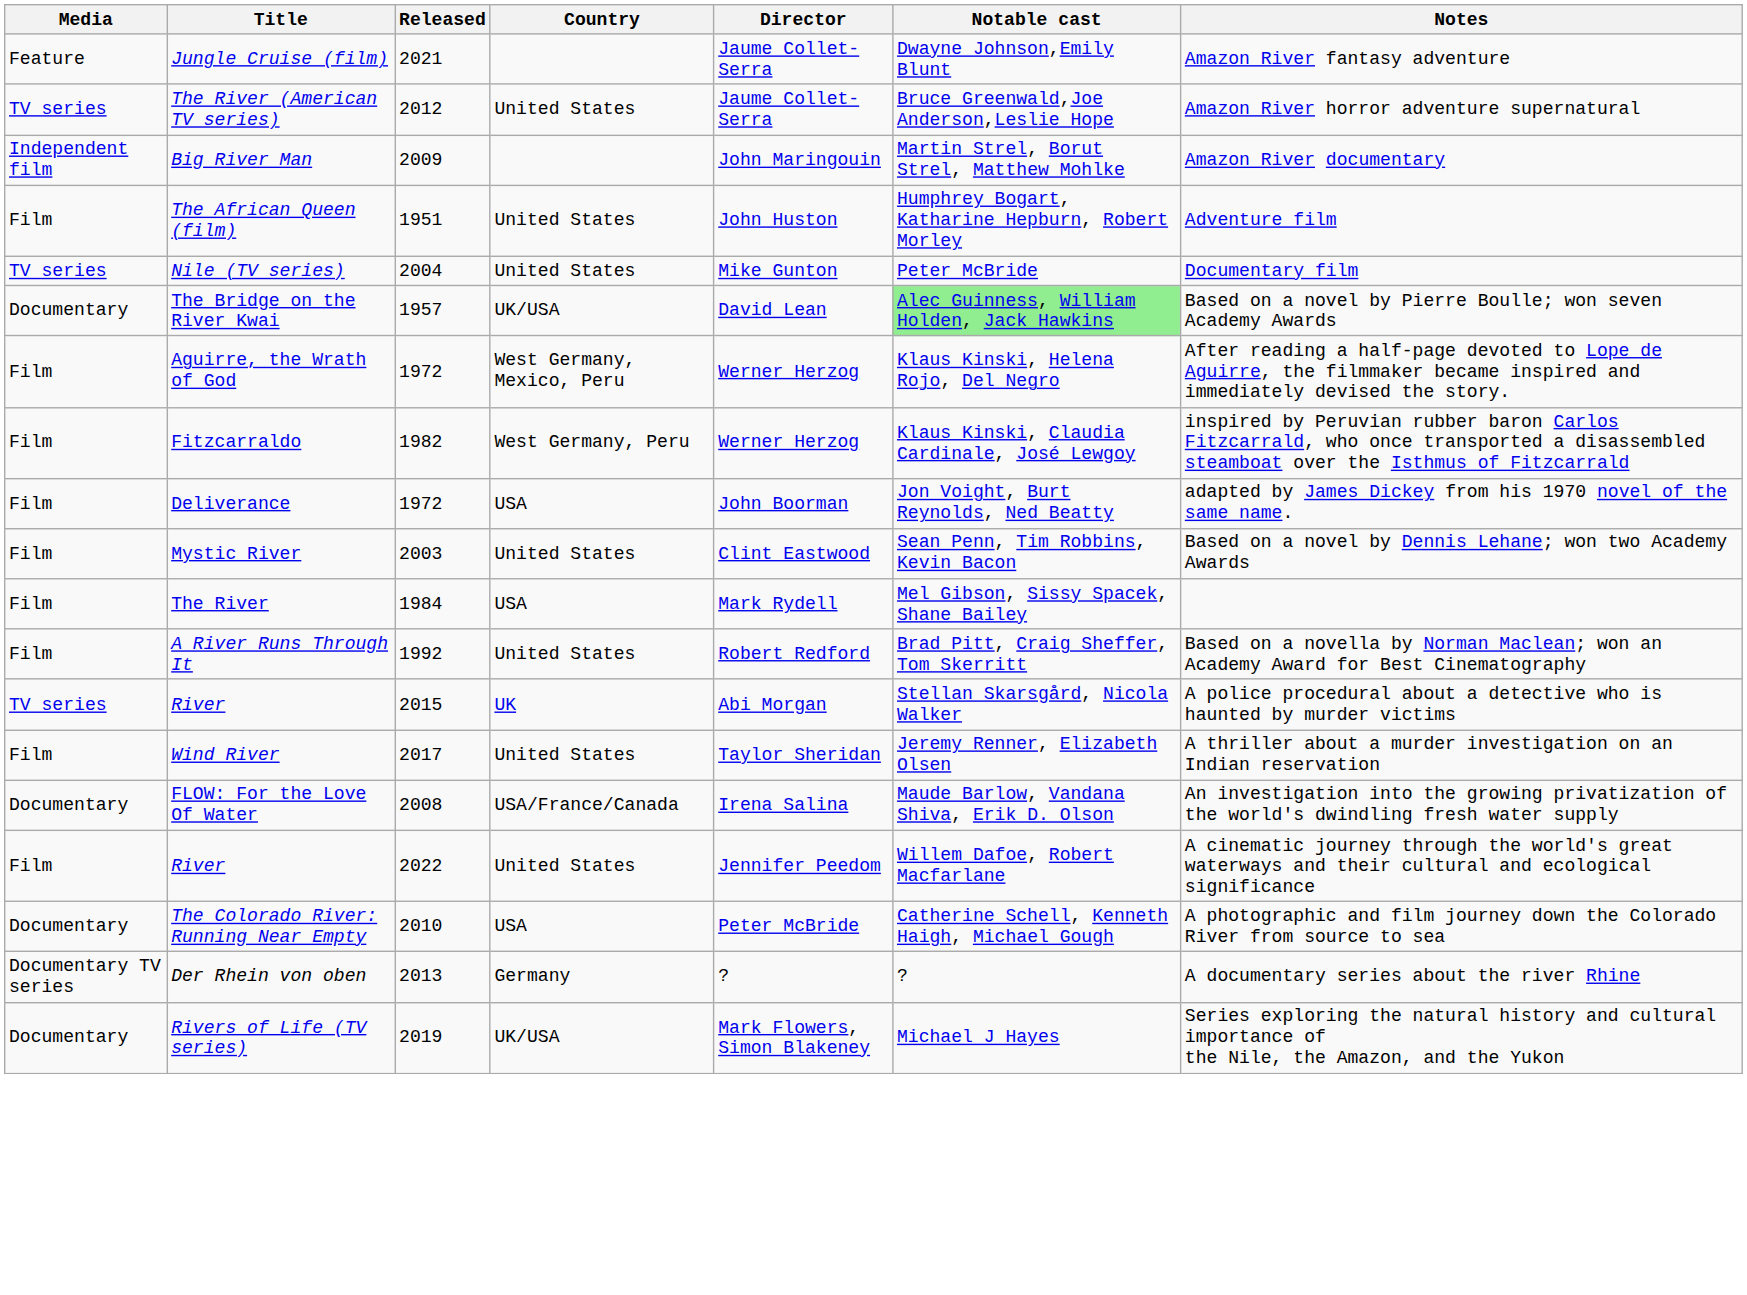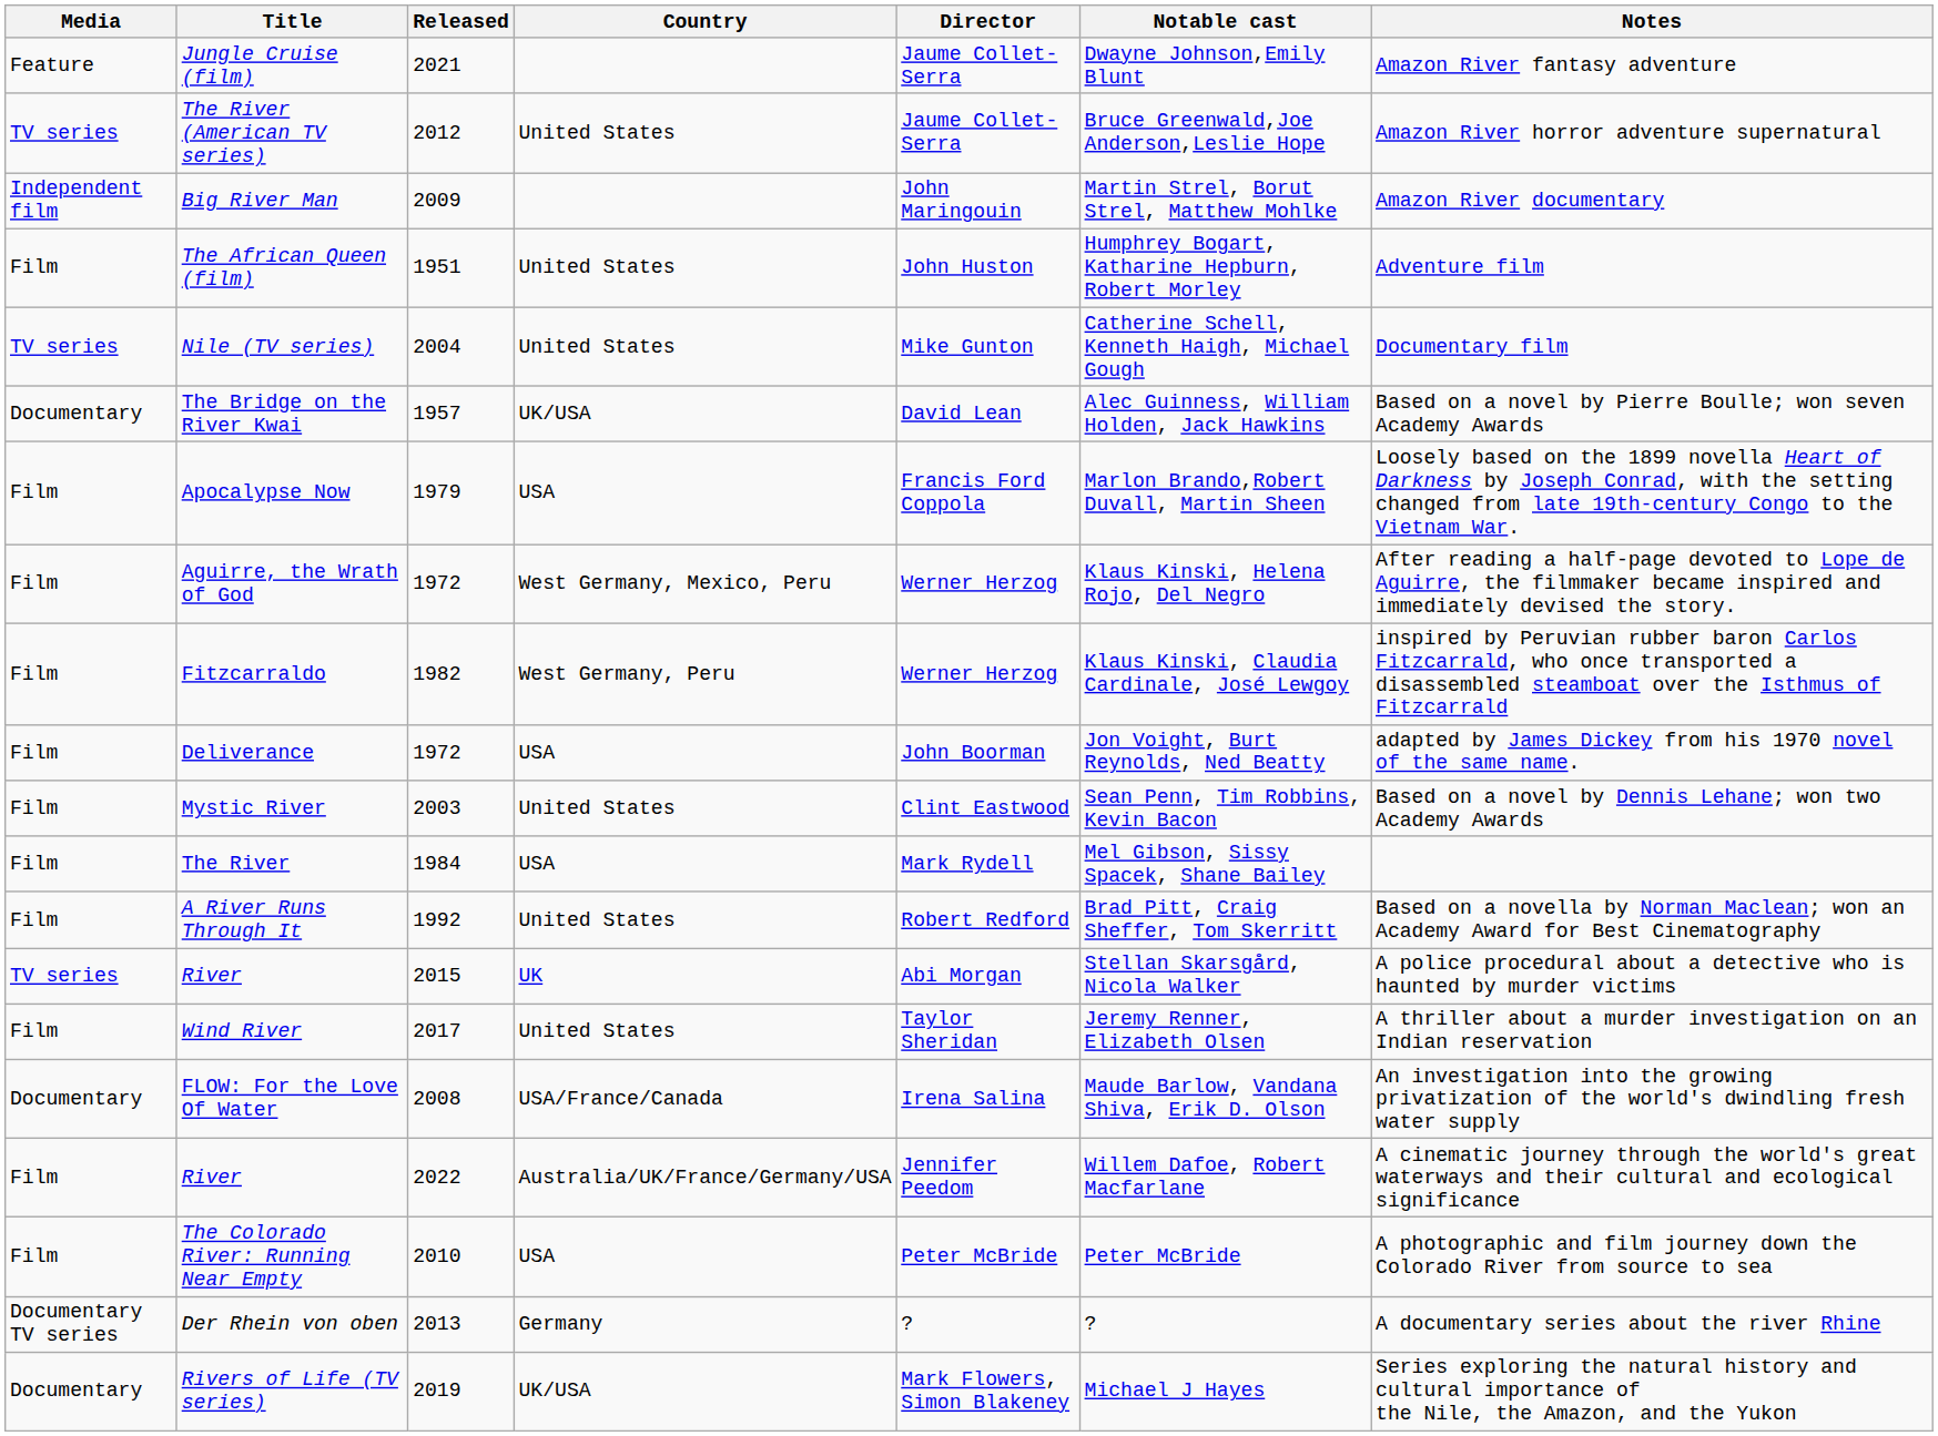Nile (TV series) | Notable cast: Peter McBride -> Catherine Schell, Kenneth Haigh, Michael Gough
The Bridge on the River Kwai | Notable cast: lightgreen background -> no background
+ row: Film | Apocalypse Now | 1979 | USA | Francis Ford Coppola | Marlon Brando,Robert Duvall, Martin Sheen | Loosely based on the 1899 novella Heart of Darkness by Joseph Conrad, with the setting changed from late 19th-century Congo to the Vietnam War.
River / 2022 | Country: United States -> Australia/UK/France/Germany/USA
The Colorado River: Running Near Empty | Media: Documentary -> Film
The Colorado River: Running Near Empty | Notable cast: Catherine Schell, Kenneth Haigh, Michael Gough -> Peter McBride
